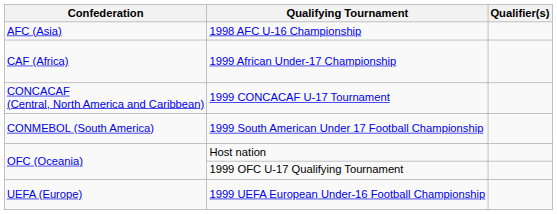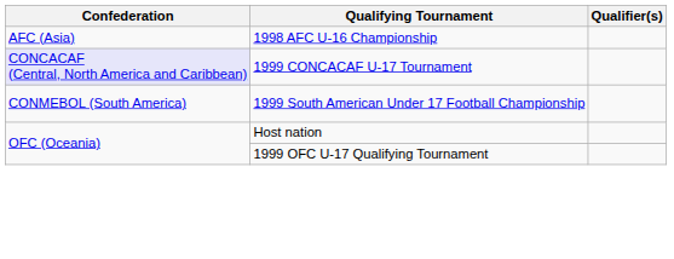- row: CAF (Africa) | 1999 African Under-17 Championship
1999 CONCACAF U-17 Tournament | Confederation: no background -> lavender background
- row: UEFA (Europe) | 1999 UEFA European Under-16 Football Championship
